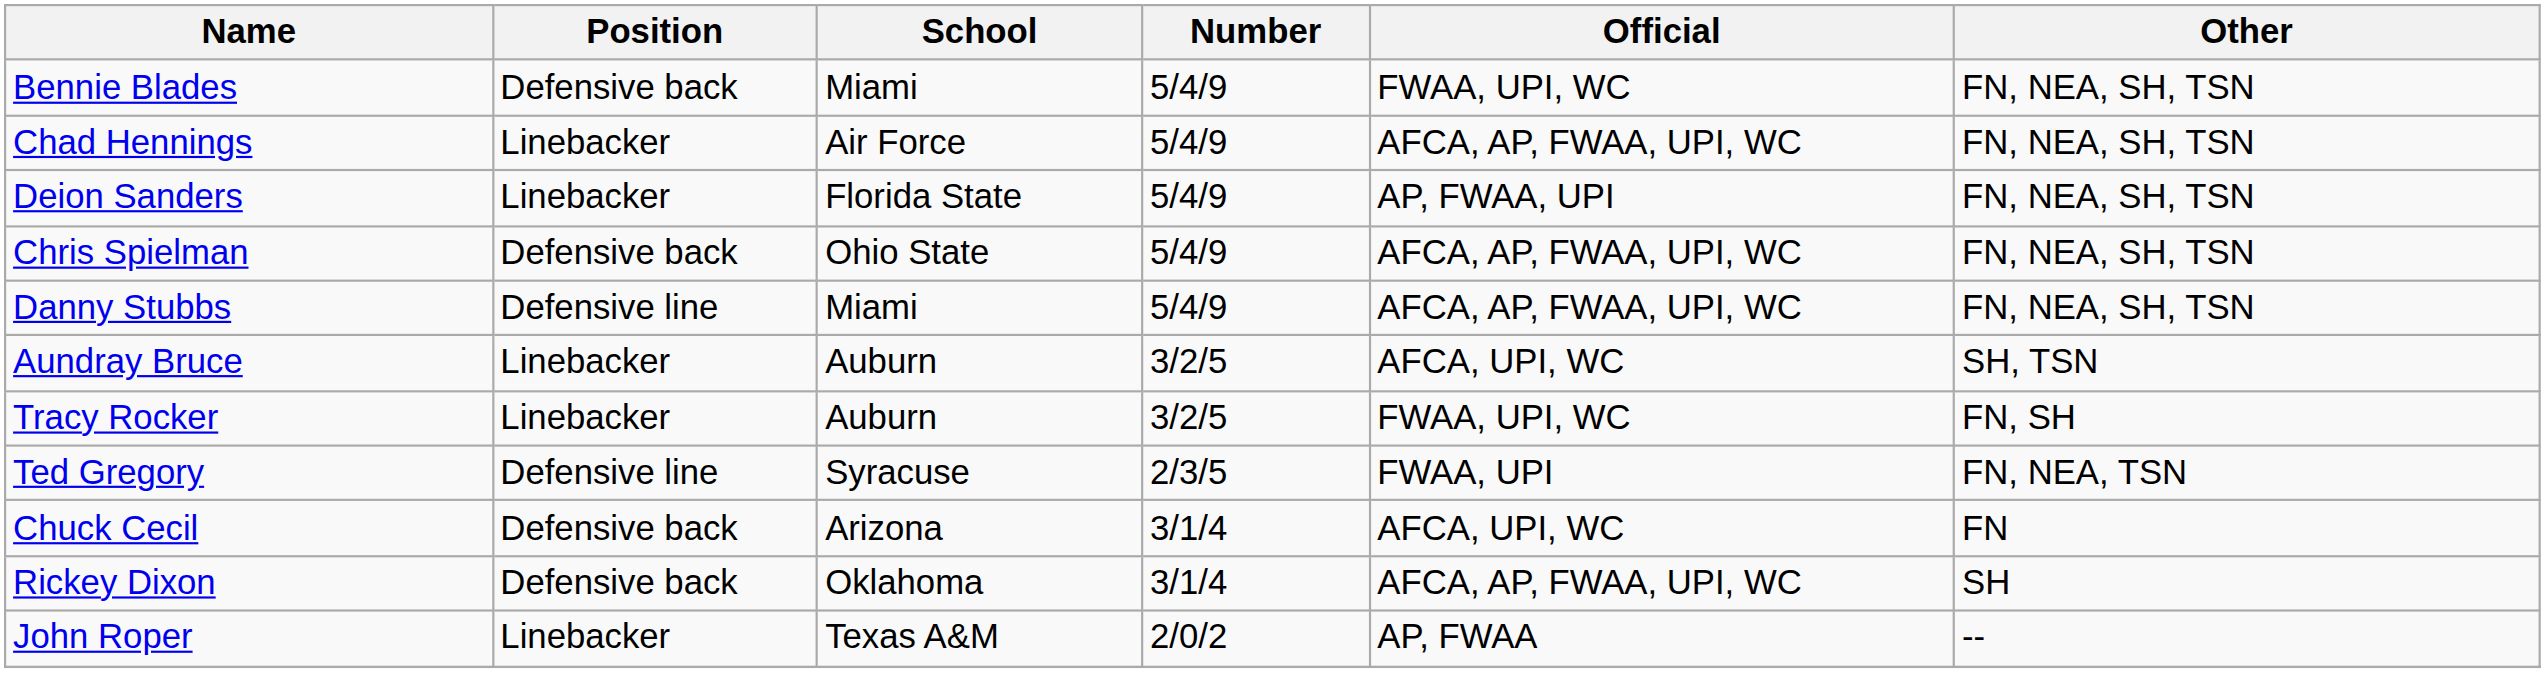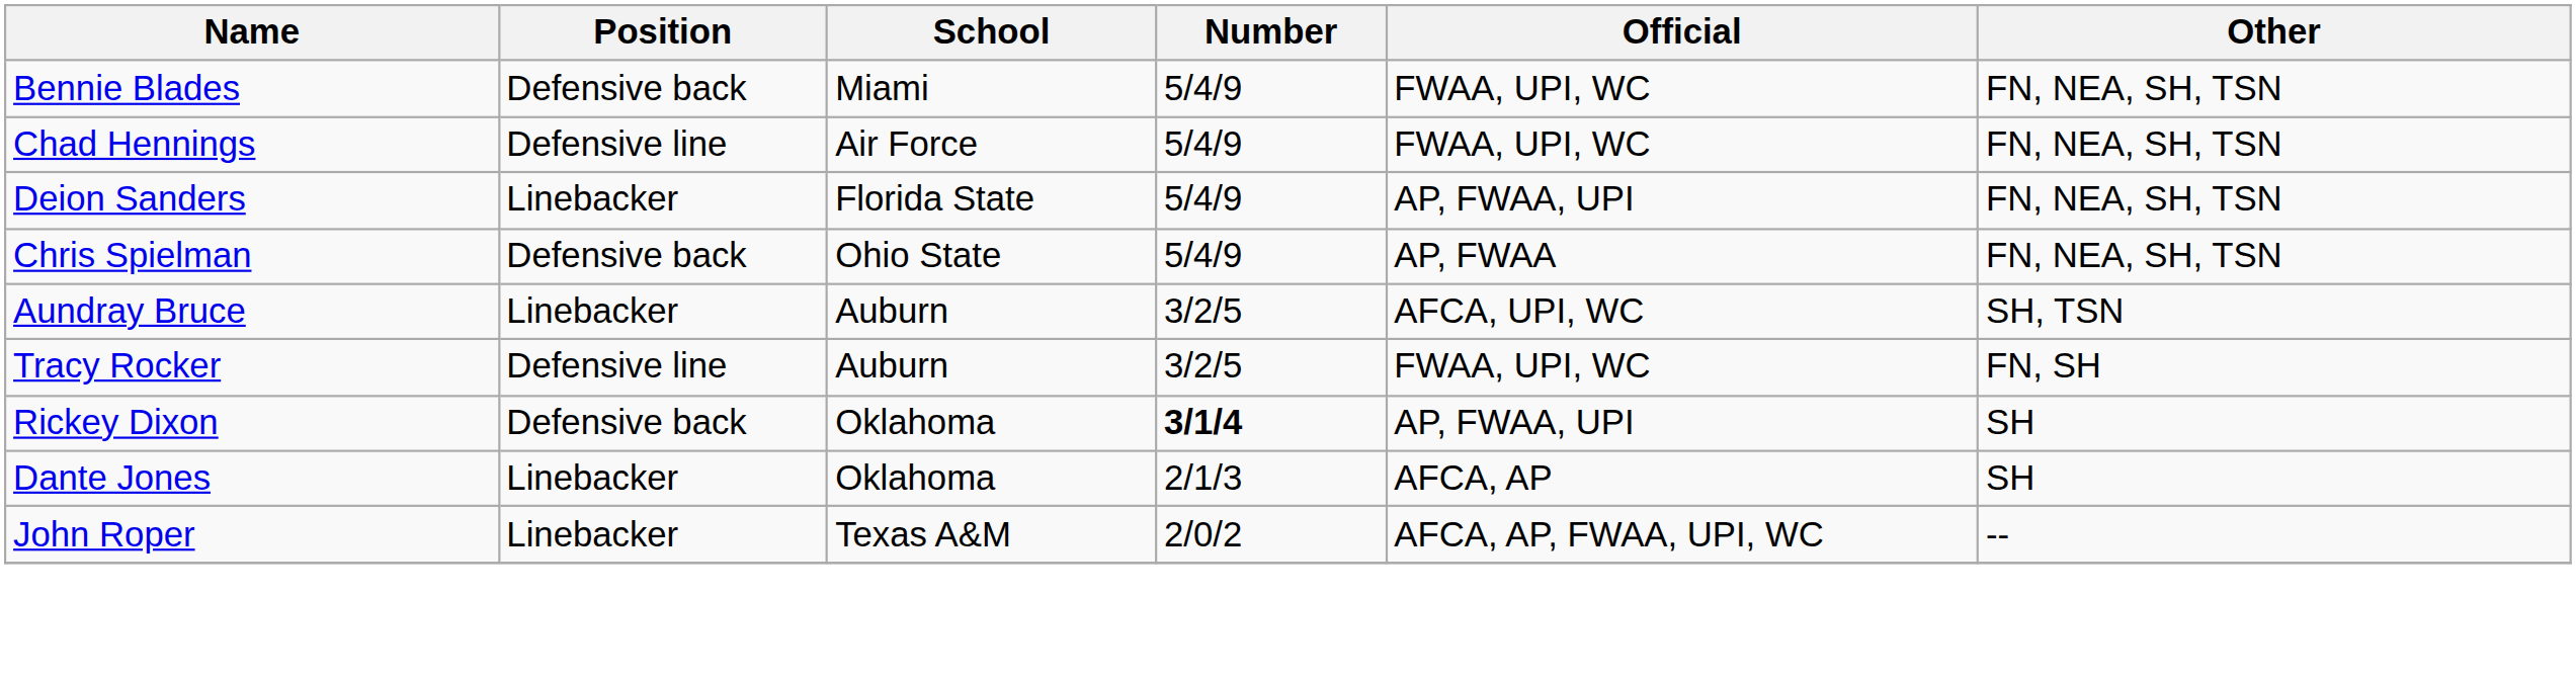Chad Hennings | Position: Linebacker -> Defensive line
Chad Hennings | Official: AFCA, AP, FWAA, UPI, WC -> FWAA, UPI, WC
Chris Spielman | Official: AFCA, AP, FWAA, UPI, WC -> AP, FWAA
- row: Danny Stubbs | Defensive line | Miami | 5/4/9 | AFCA, AP, FWAA, UPI, WC | FN, NEA, SH, TSN
Tracy Rocker | Position: Linebacker -> Defensive line
- row: Ted Gregory | Defensive line | Syracuse | 2/3/5 | FWAA, UPI | FN, NEA, TSN
- row: Chuck Cecil | Defensive back | Arizona | 3/1/4 | AFCA, UPI, WC | FN
Rickey Dixon | Number: normal -> bold
Rickey Dixon | Official: AFCA, AP, FWAA, UPI, WC -> AP, FWAA, UPI
+ row: Dante Jones | Linebacker | Oklahoma | 2/1/3 | AFCA, AP | SH
John Roper | Official: AP, FWAA -> AFCA, AP, FWAA, UPI, WC
